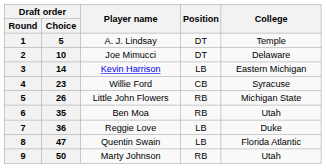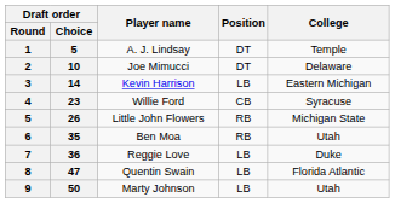Marty Johnson | Position: RB -> LB
